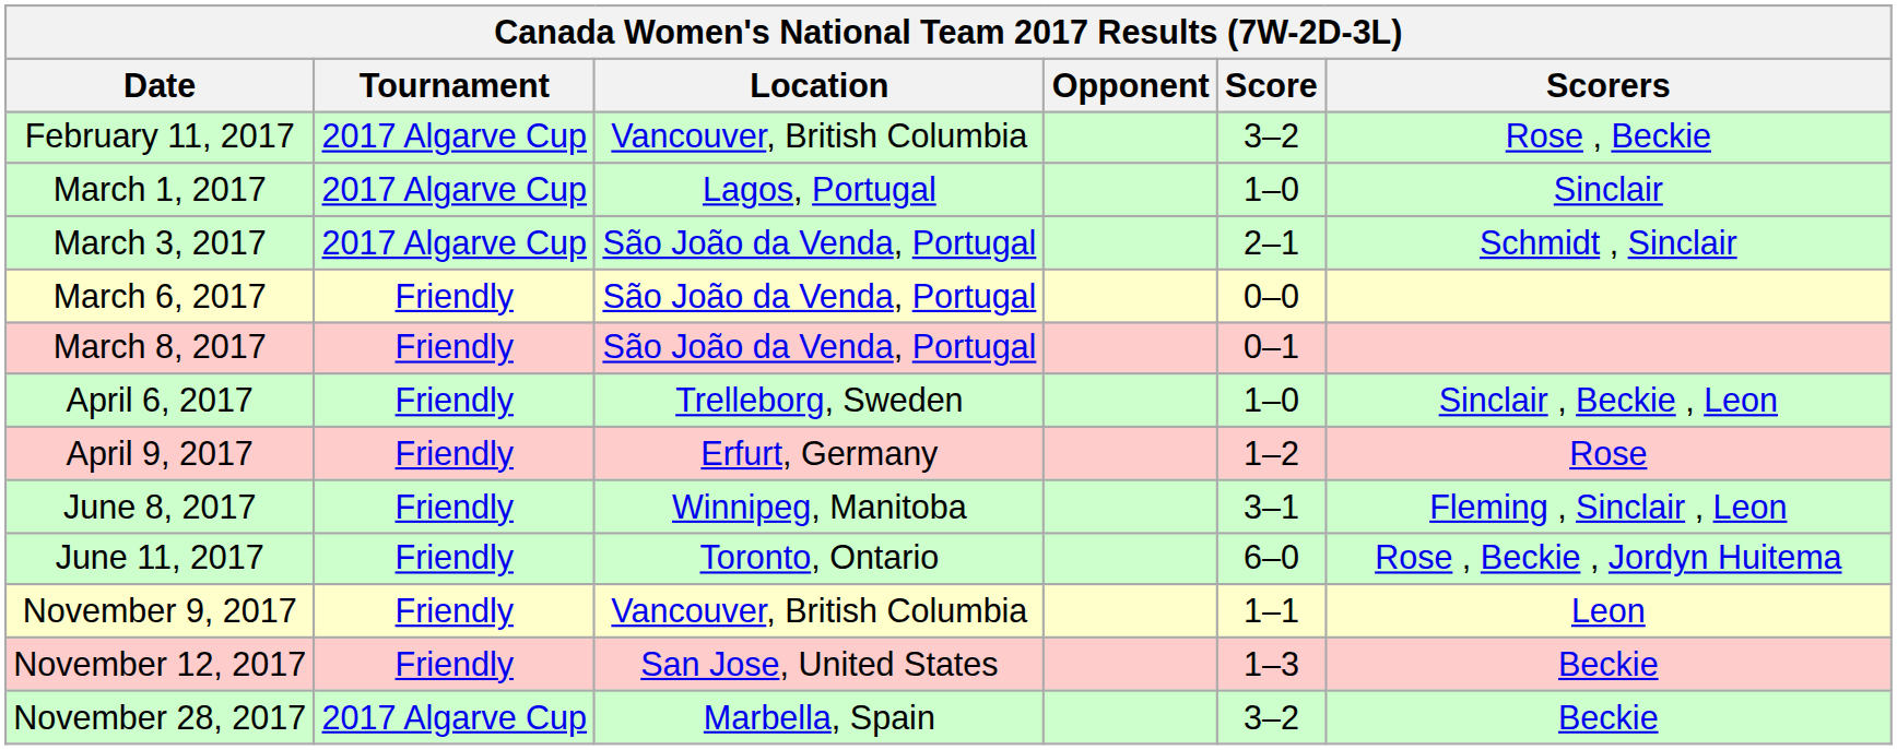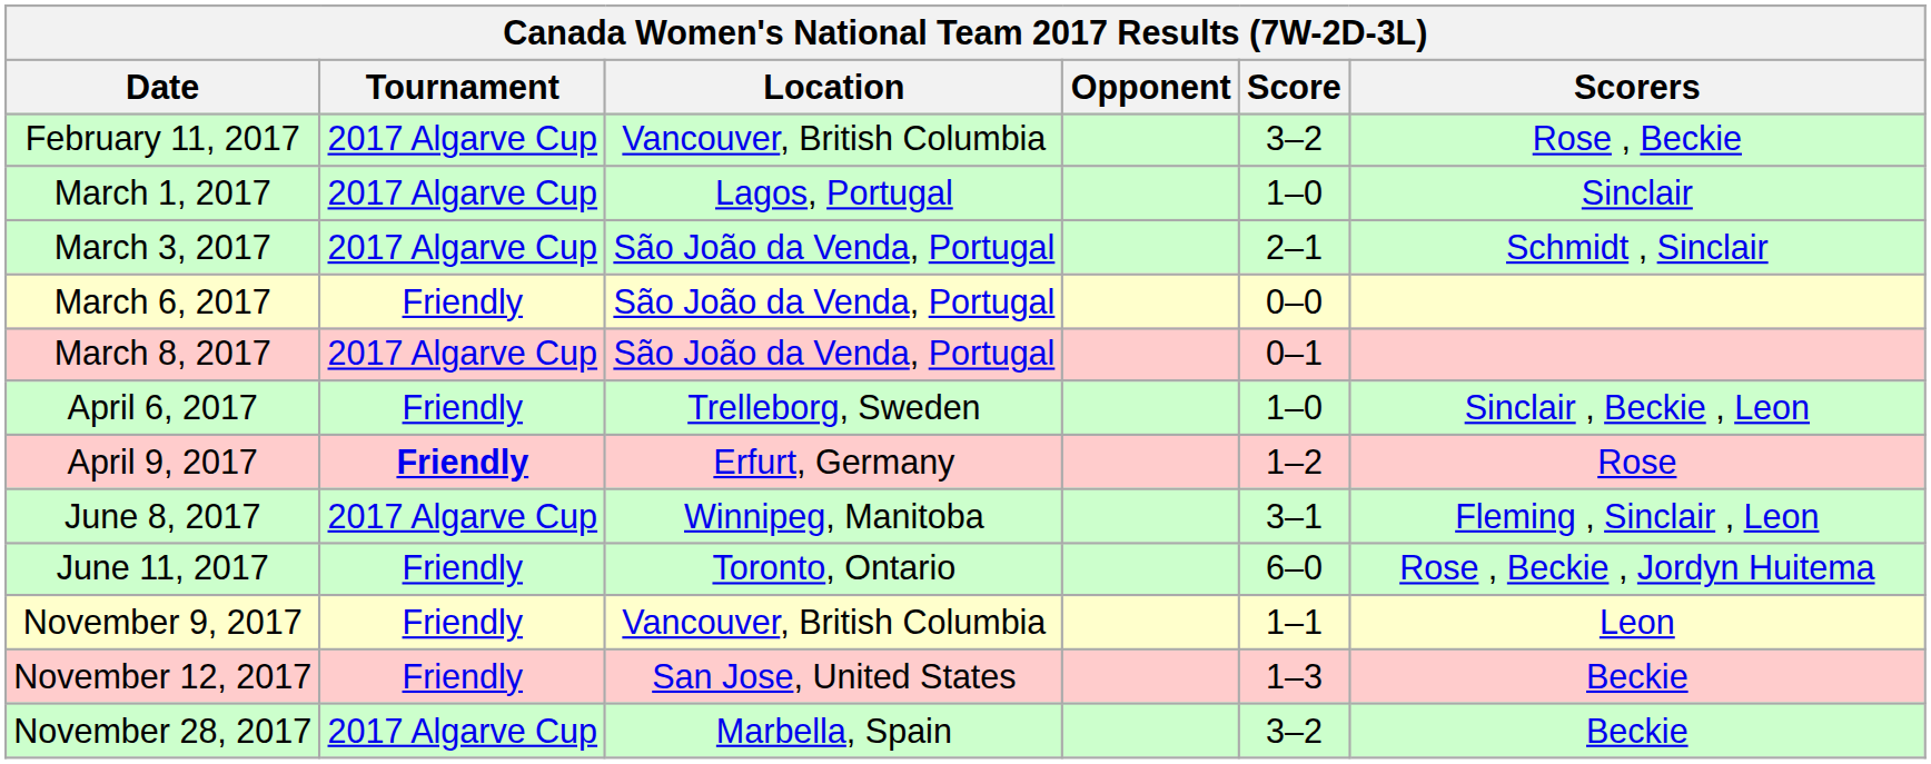March 8, 2017 | Tournament: Friendly -> 2017 Algarve Cup
April 9, 2017 | Tournament: normal -> bold
June 8, 2017 | Tournament: Friendly -> 2017 Algarve Cup
